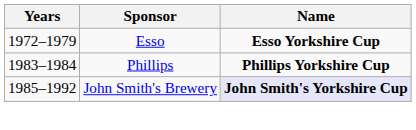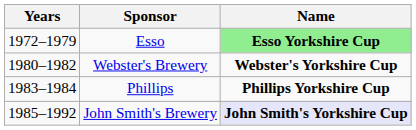Esso | Name: no background -> lightgreen background
+ row: 1980–1982 | Webster's Brewery | Webster's Yorkshire Cup
